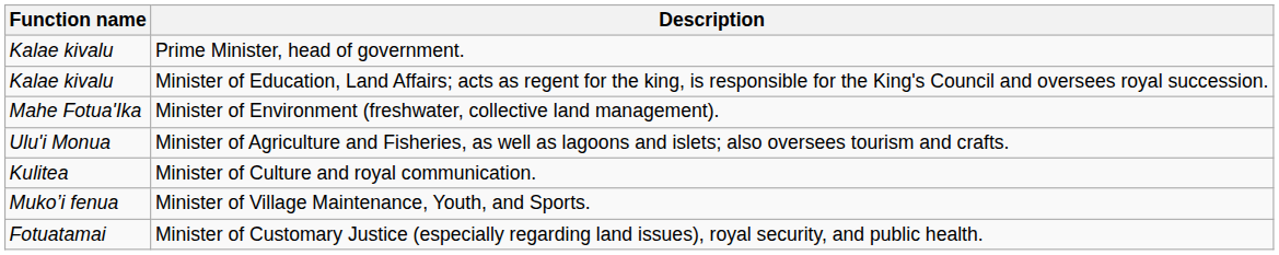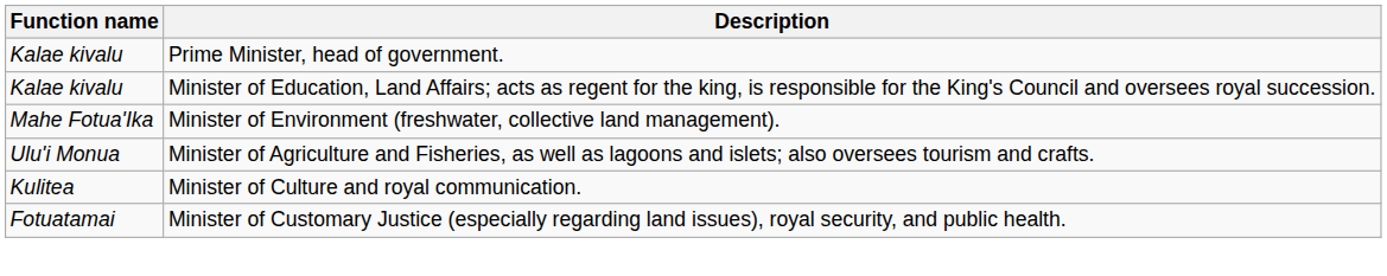- row: Muko’i fenua | Minister of Village Maintenance, Youth, and Sports.
